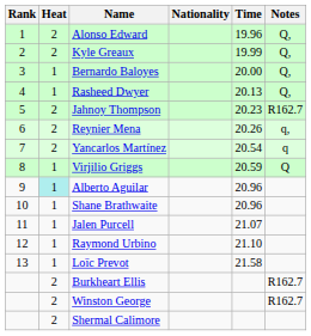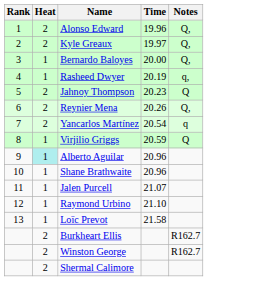- column: Nationality
Kyle Greaux | Time: 19.99 -> 19.97
Rasheed Dwyer | Time: 20.13 -> 20.19
Rasheed Dwyer | Notes: Q, -> q,
Jahnoy Thompson | Notes: R162.7 -> Q
Reynier Mena | Notes: q, -> Q,
